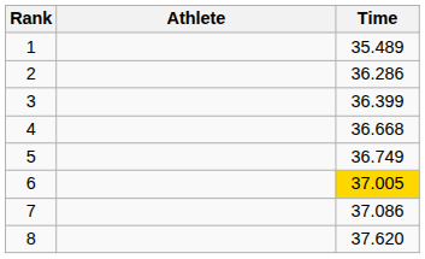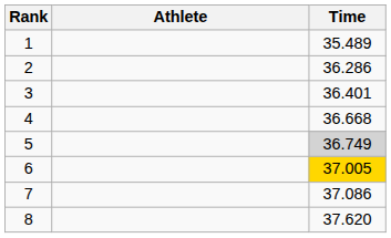3 | Time: 36.399 -> 36.401
5 | Time: no background -> lightgrey background
